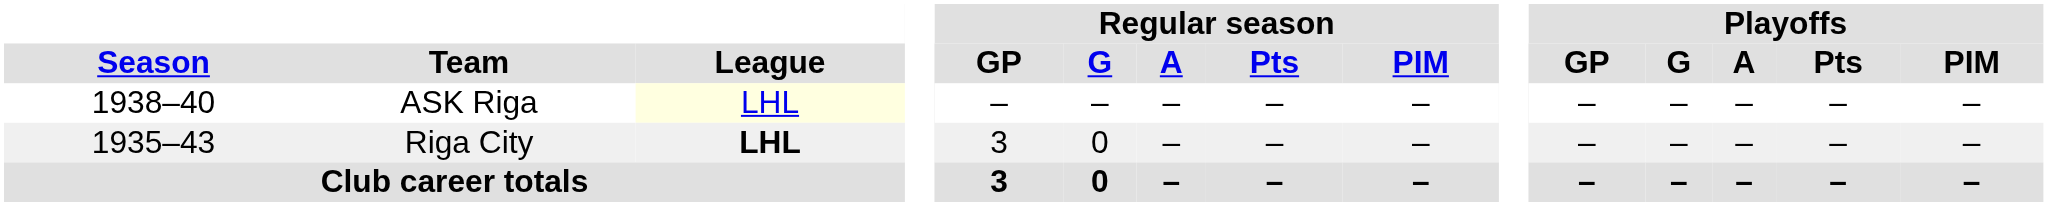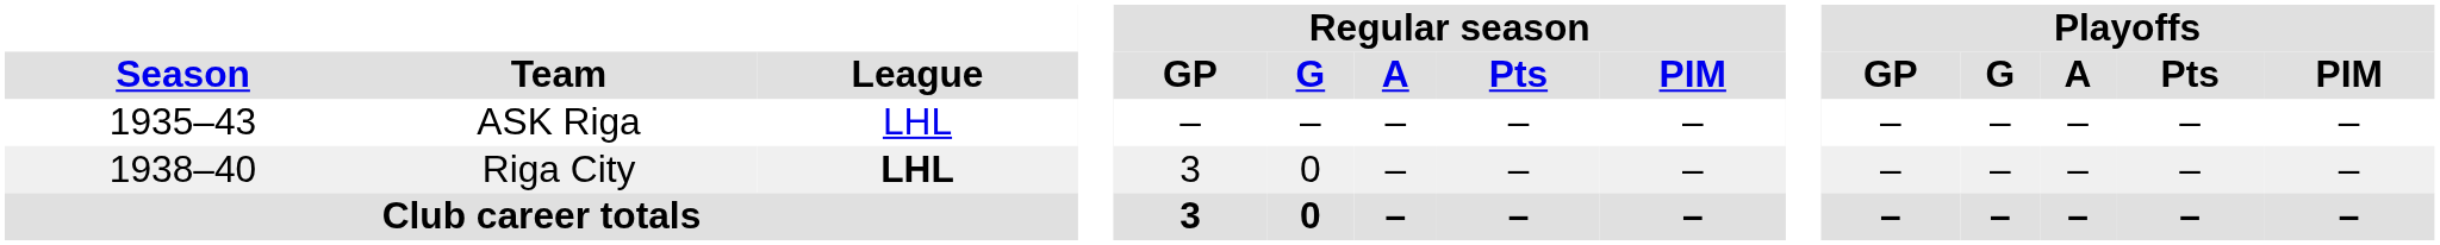ASK Riga | Season: 1938–40 -> 1935–43
ASK Riga | League: lightyellow background -> no background
Riga City | Season: 1935–43 -> 1938–40
